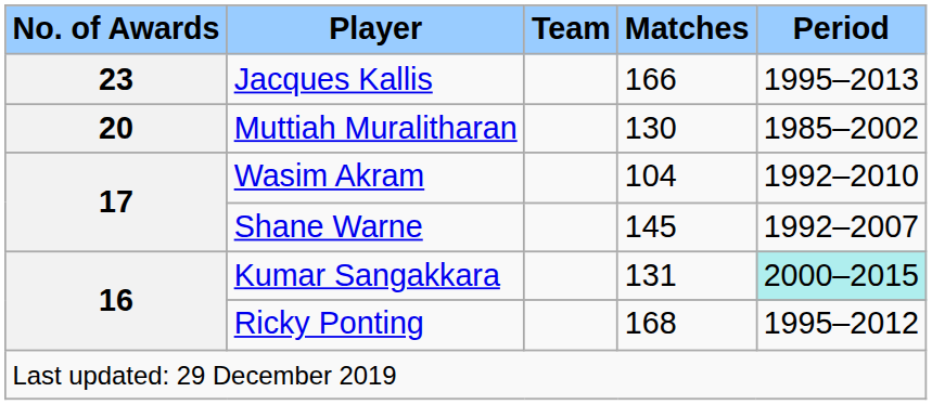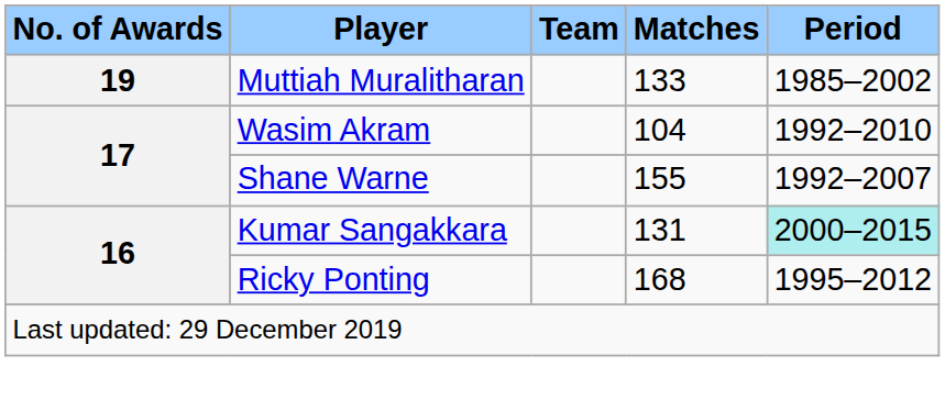- row: 23 | Jacques Kallis | 166 | 1995–2013
Muttiah Muralitharan | No. of Awards: 20 -> 19
Muttiah Muralitharan | Matches: 130 -> 133
Shane Warne | Matches: 145 -> 155
